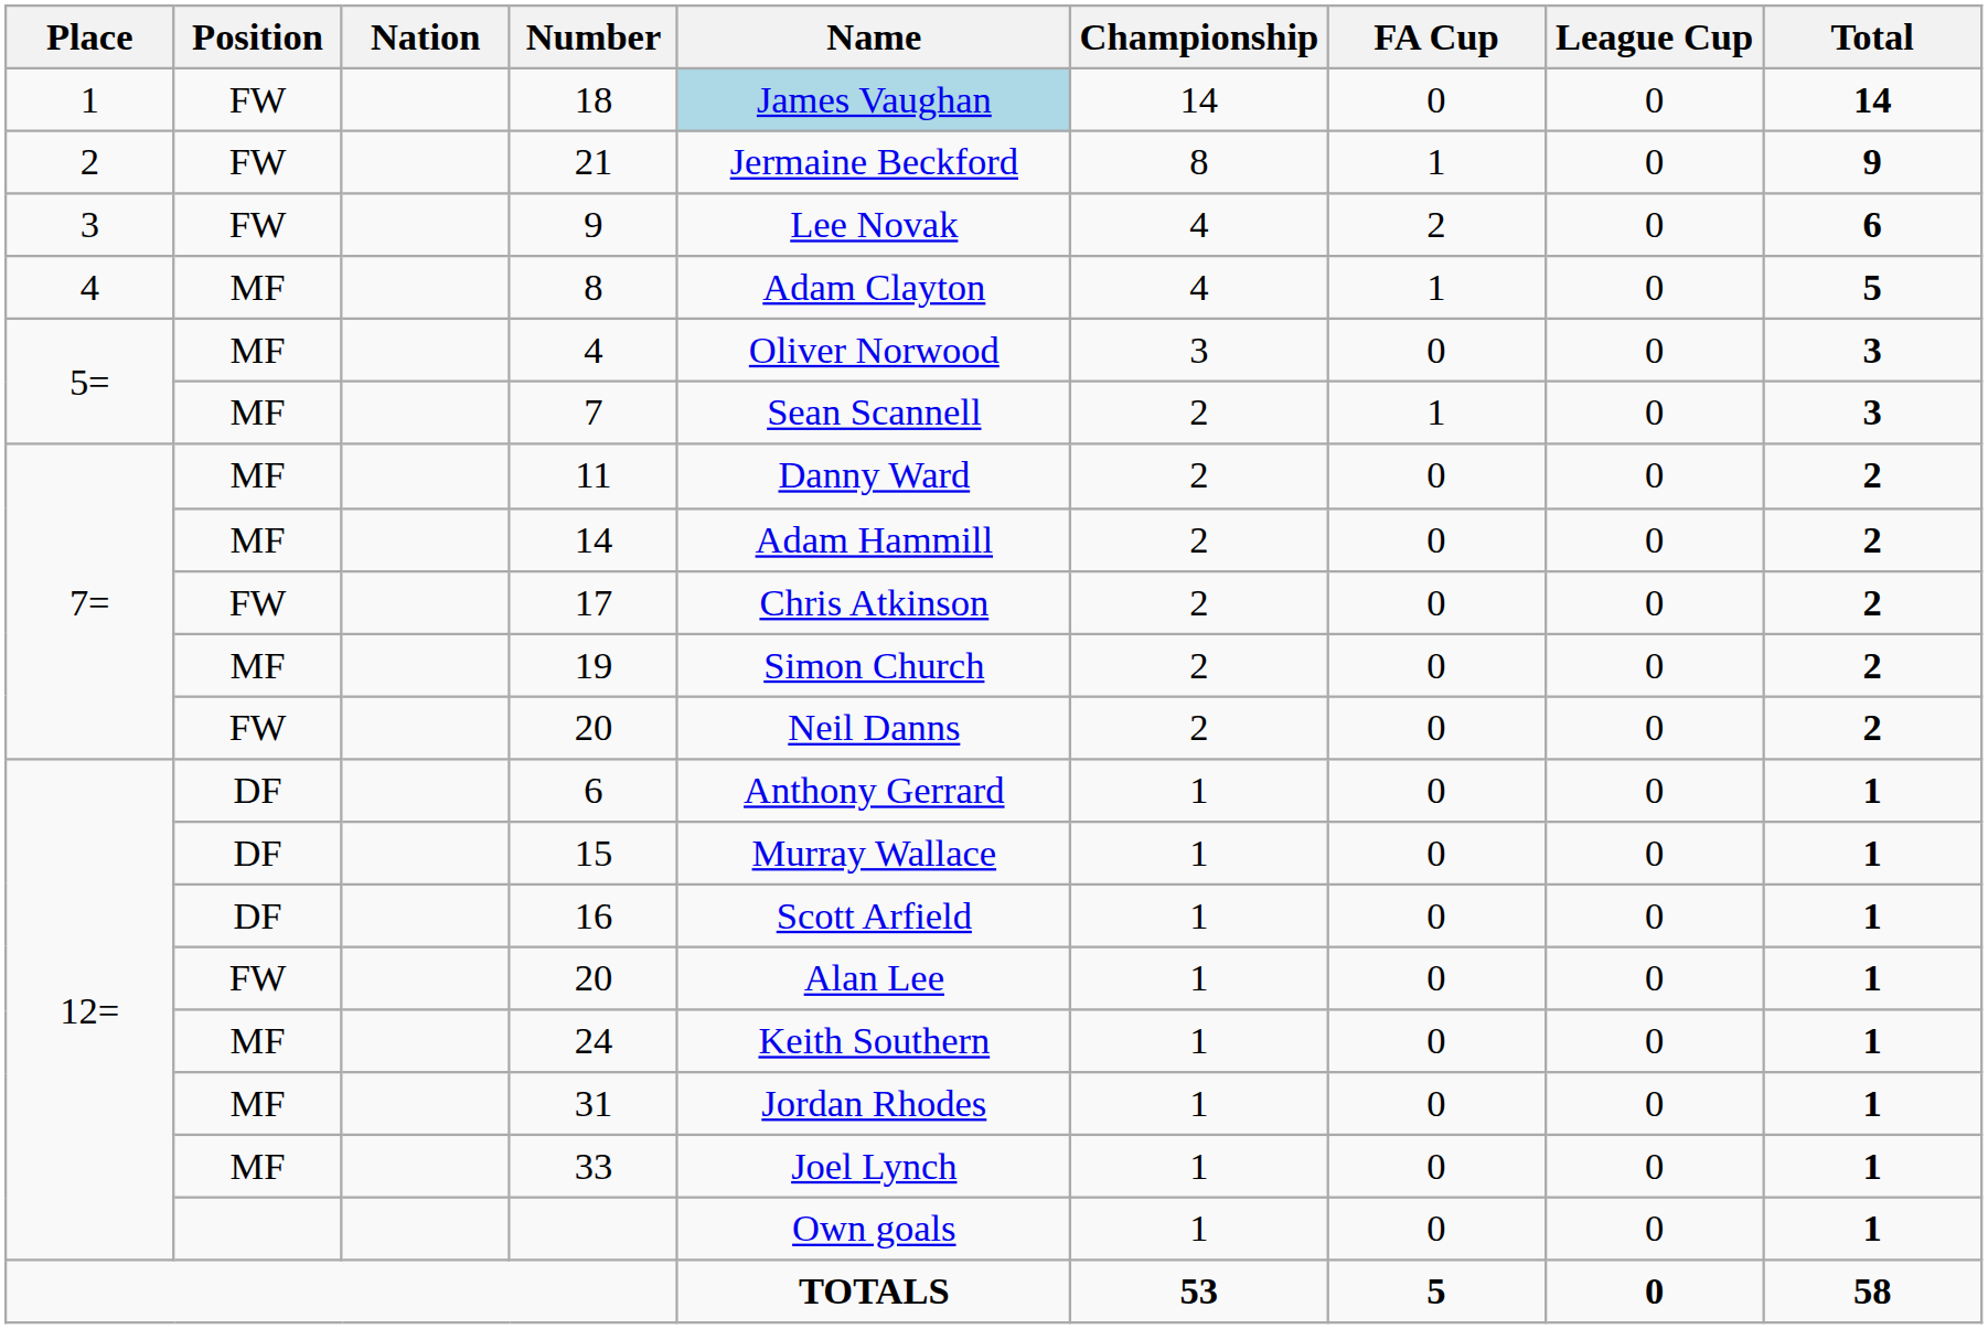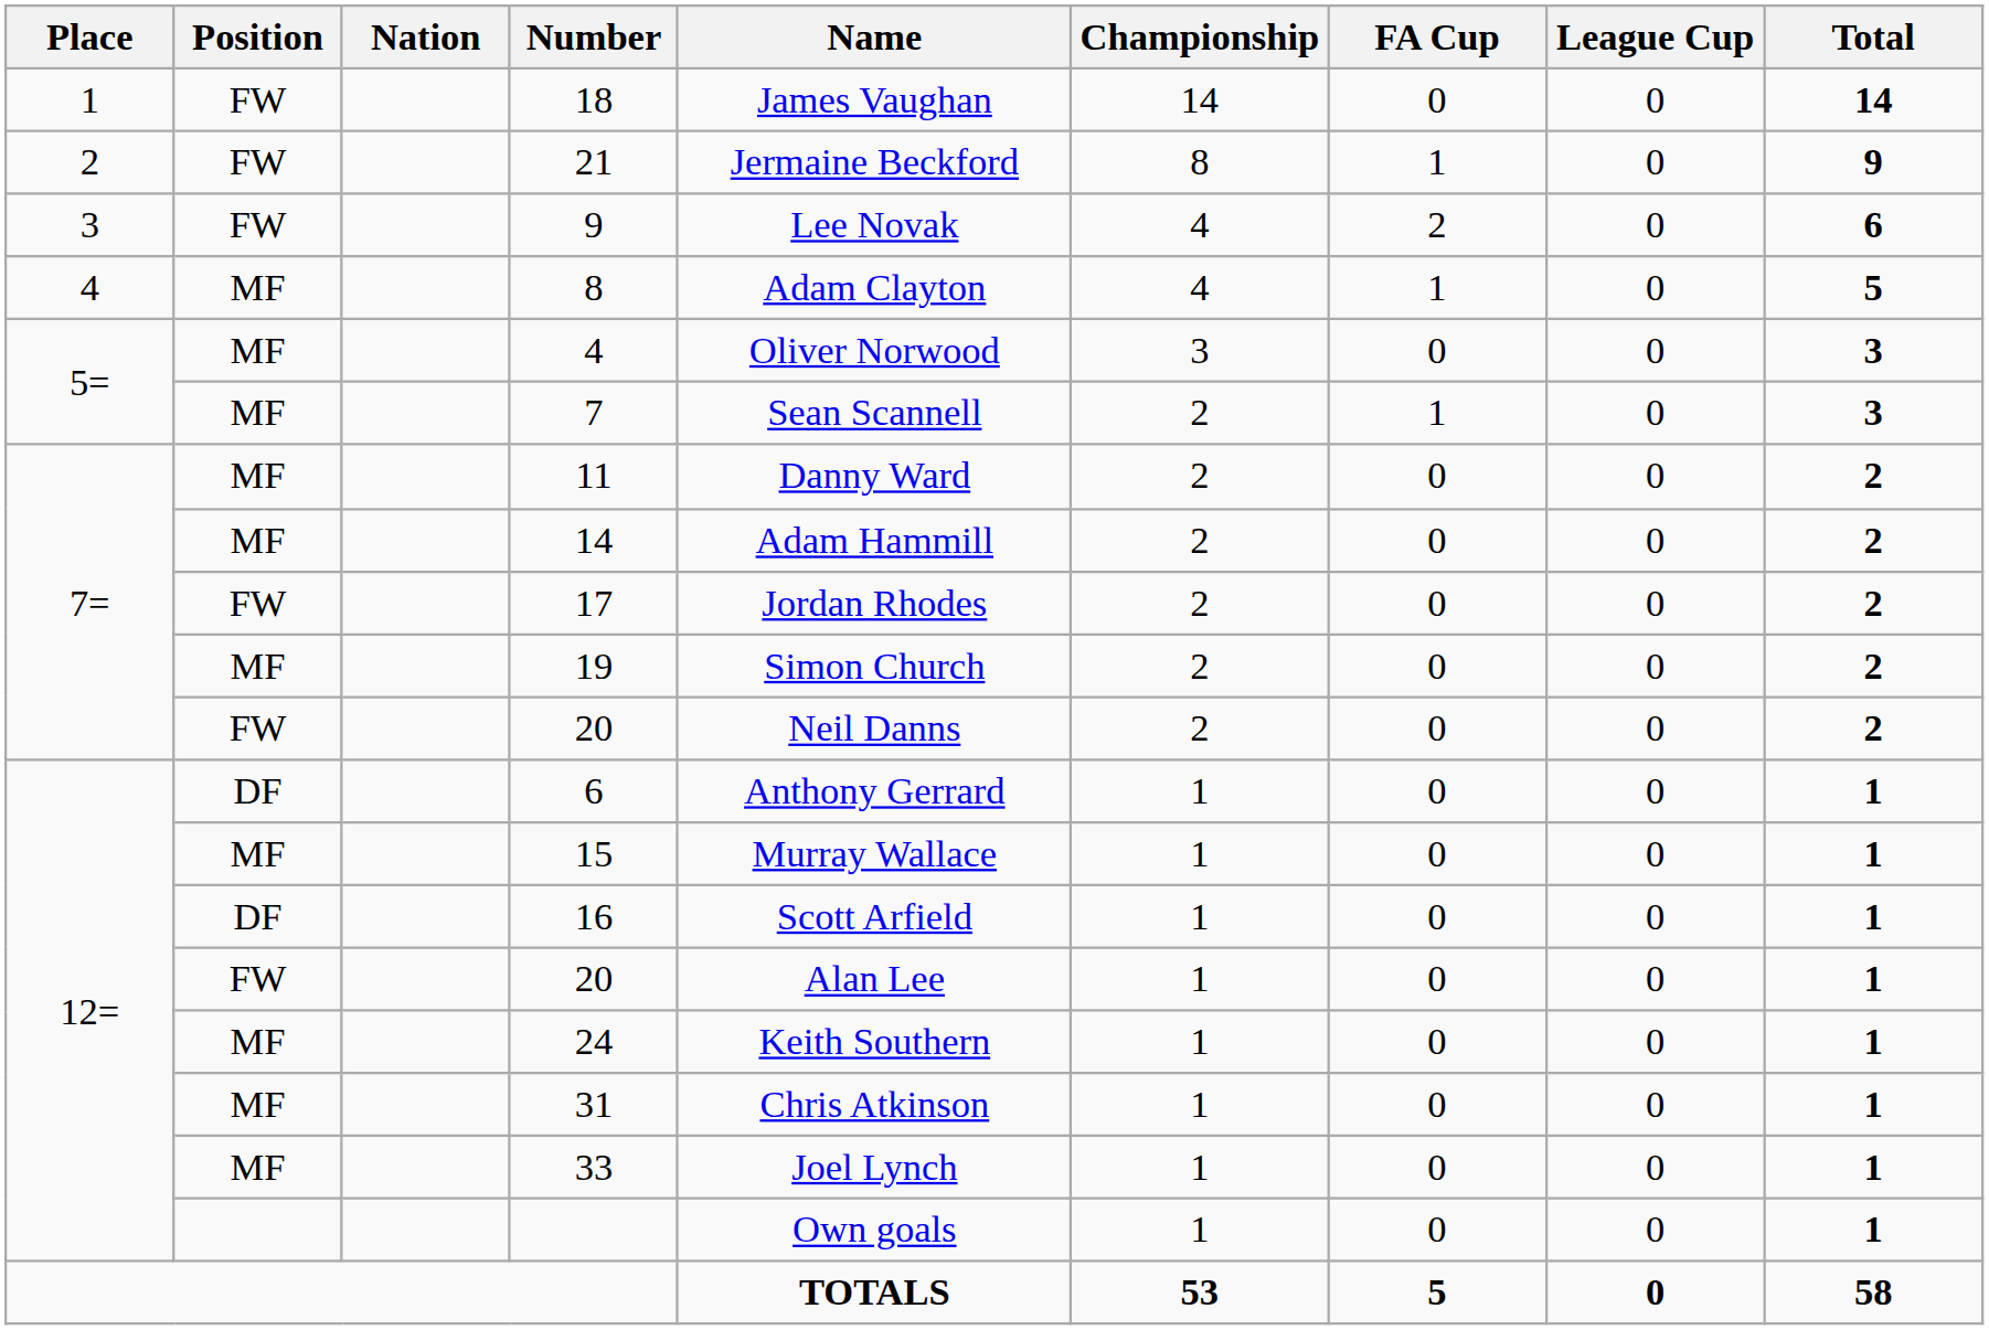18 | Name: lightblue background -> no background
17 | Name: Chris Atkinson -> Jordan Rhodes
15 | Position: DF -> MF
31 | Name: Jordan Rhodes -> Chris Atkinson
